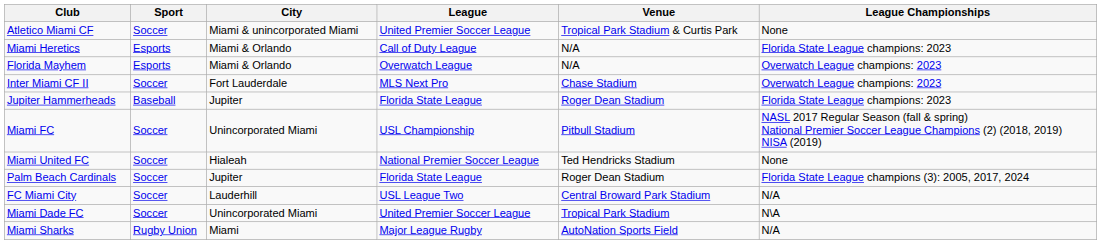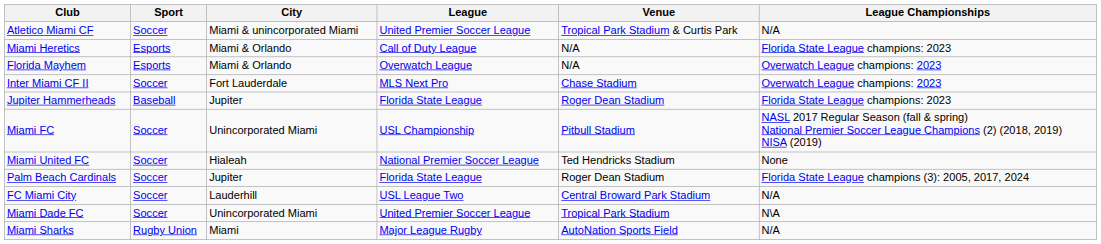Atletico Miami CF | League Championships: None -> N/A
